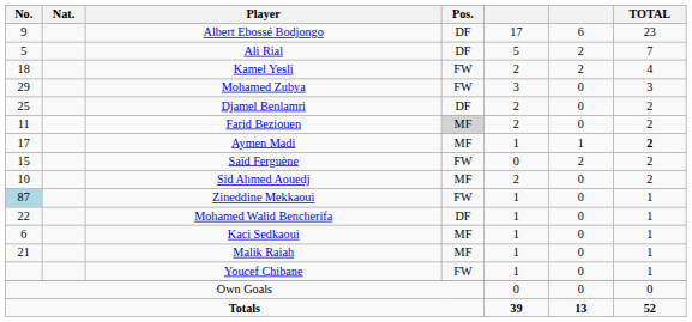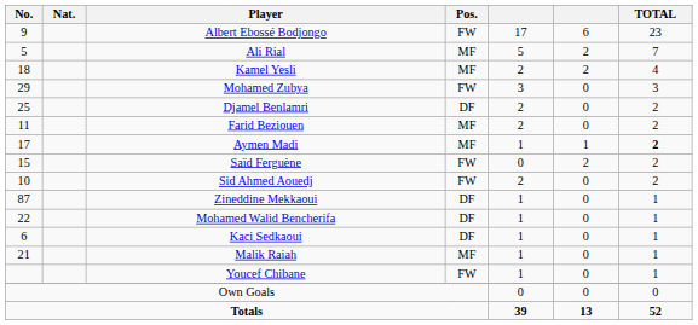Albert Ebossé Bodjongo | Pos.: DF -> FW
Ali Rial | Pos.: DF -> MF
Kamel Yesli | Pos.: FW -> MF
Farid Beziouen | Pos.: lightgrey background -> no background
Sid Ahmed Aouedj | Pos.: MF -> FW
Zineddine Mekkaoui | No.: lightblue background -> no background
Zineddine Mekkaoui | Pos.: FW -> DF
Kaci Sedkaoui | Pos.: MF -> DF
